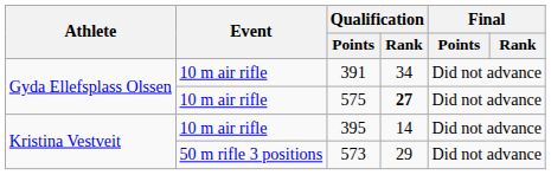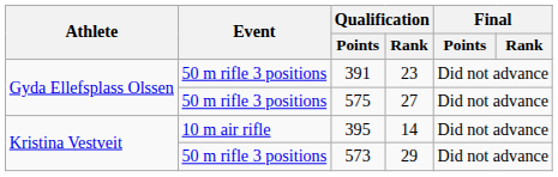391 | Event: 10 m air rifle -> 50 m rifle 3 positions
391 | Qualification / Rank: 34 -> 23
575 | Event: 10 m air rifle -> 50 m rifle 3 positions
575 | Qualification / Rank: bold -> normal
